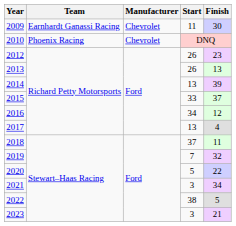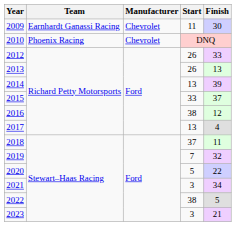2012 | Finish: 23 -> 33
2016 | Start: 34 -> 38
